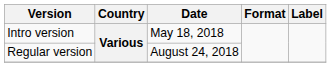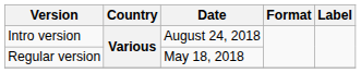Intro version | Date: May 18, 2018 -> August 24, 2018
Regular version | Date: August 24, 2018 -> May 18, 2018
